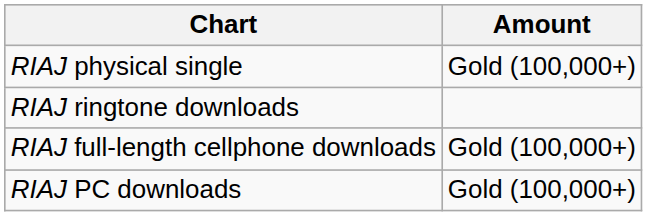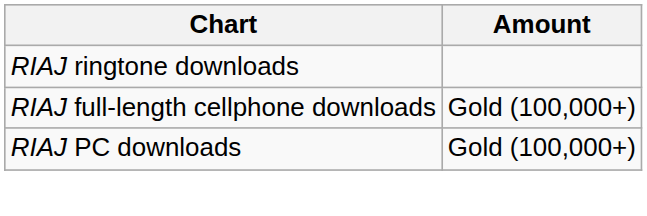- row: RIAJ physical single | Gold (100,000+)
